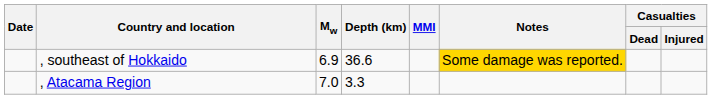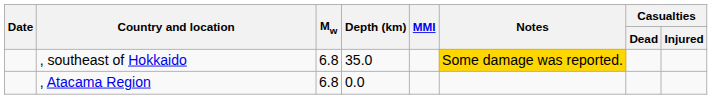, southeast of Hokkaido | Mw: 6.9 -> 6.8
, southeast of Hokkaido | Depth (km): 36.6 -> 35.0
, Atacama Region | Mw: 7.0 -> 6.8
, Atacama Region | Depth (km): 3.3 -> 0.0
